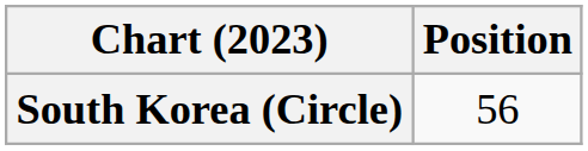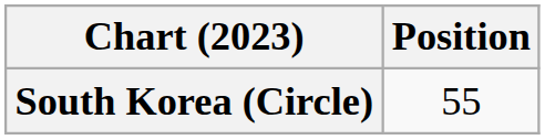South Korea (Circle) | Position: 56 -> 55
